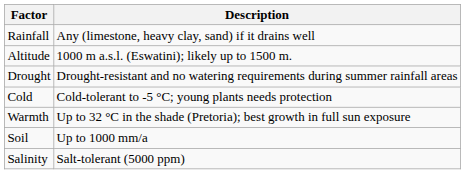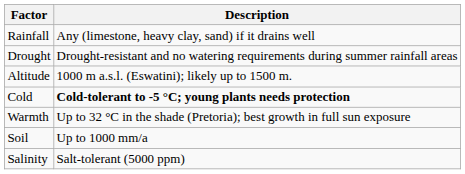rows swapped: Drought <-> Altitude
Cold | Description: normal -> bold
